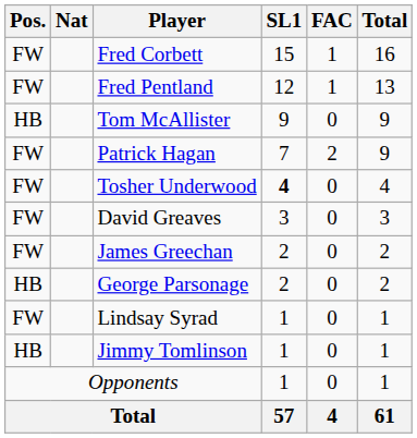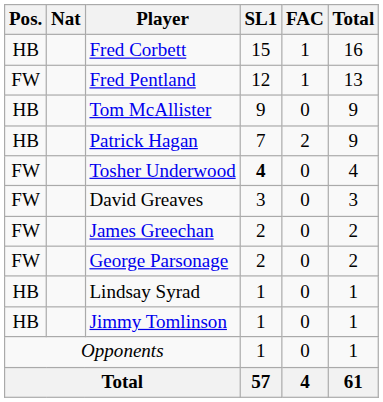Fred Corbett | Pos.: FW -> HB
Patrick Hagan | Pos.: FW -> HB
George Parsonage | Pos.: HB -> FW
Lindsay Syrad | Pos.: FW -> HB
